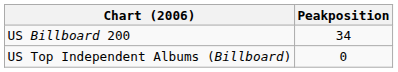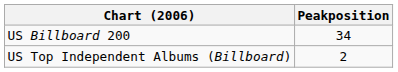US Top Independent Albums (Billboard) | Peakposition: 0 -> 2
